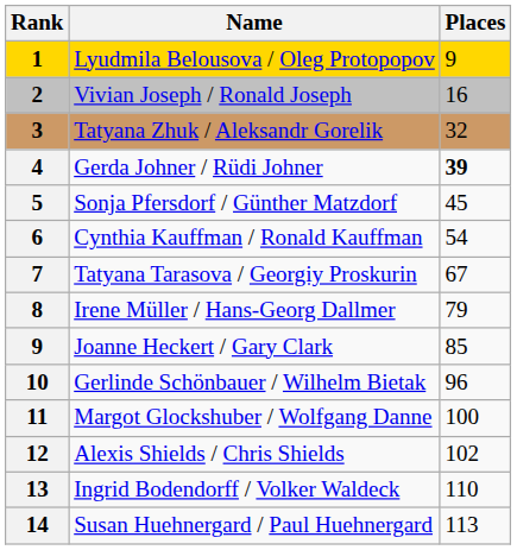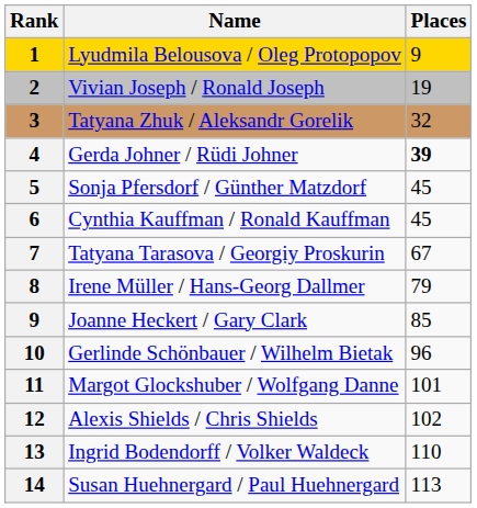Vivian Joseph / Ronald Joseph | Places: 16 -> 19
Cynthia Kauffman / Ronald Kauffman | Places: 54 -> 45
Margot Glockshuber / Wolfgang Danne | Places: 100 -> 101
